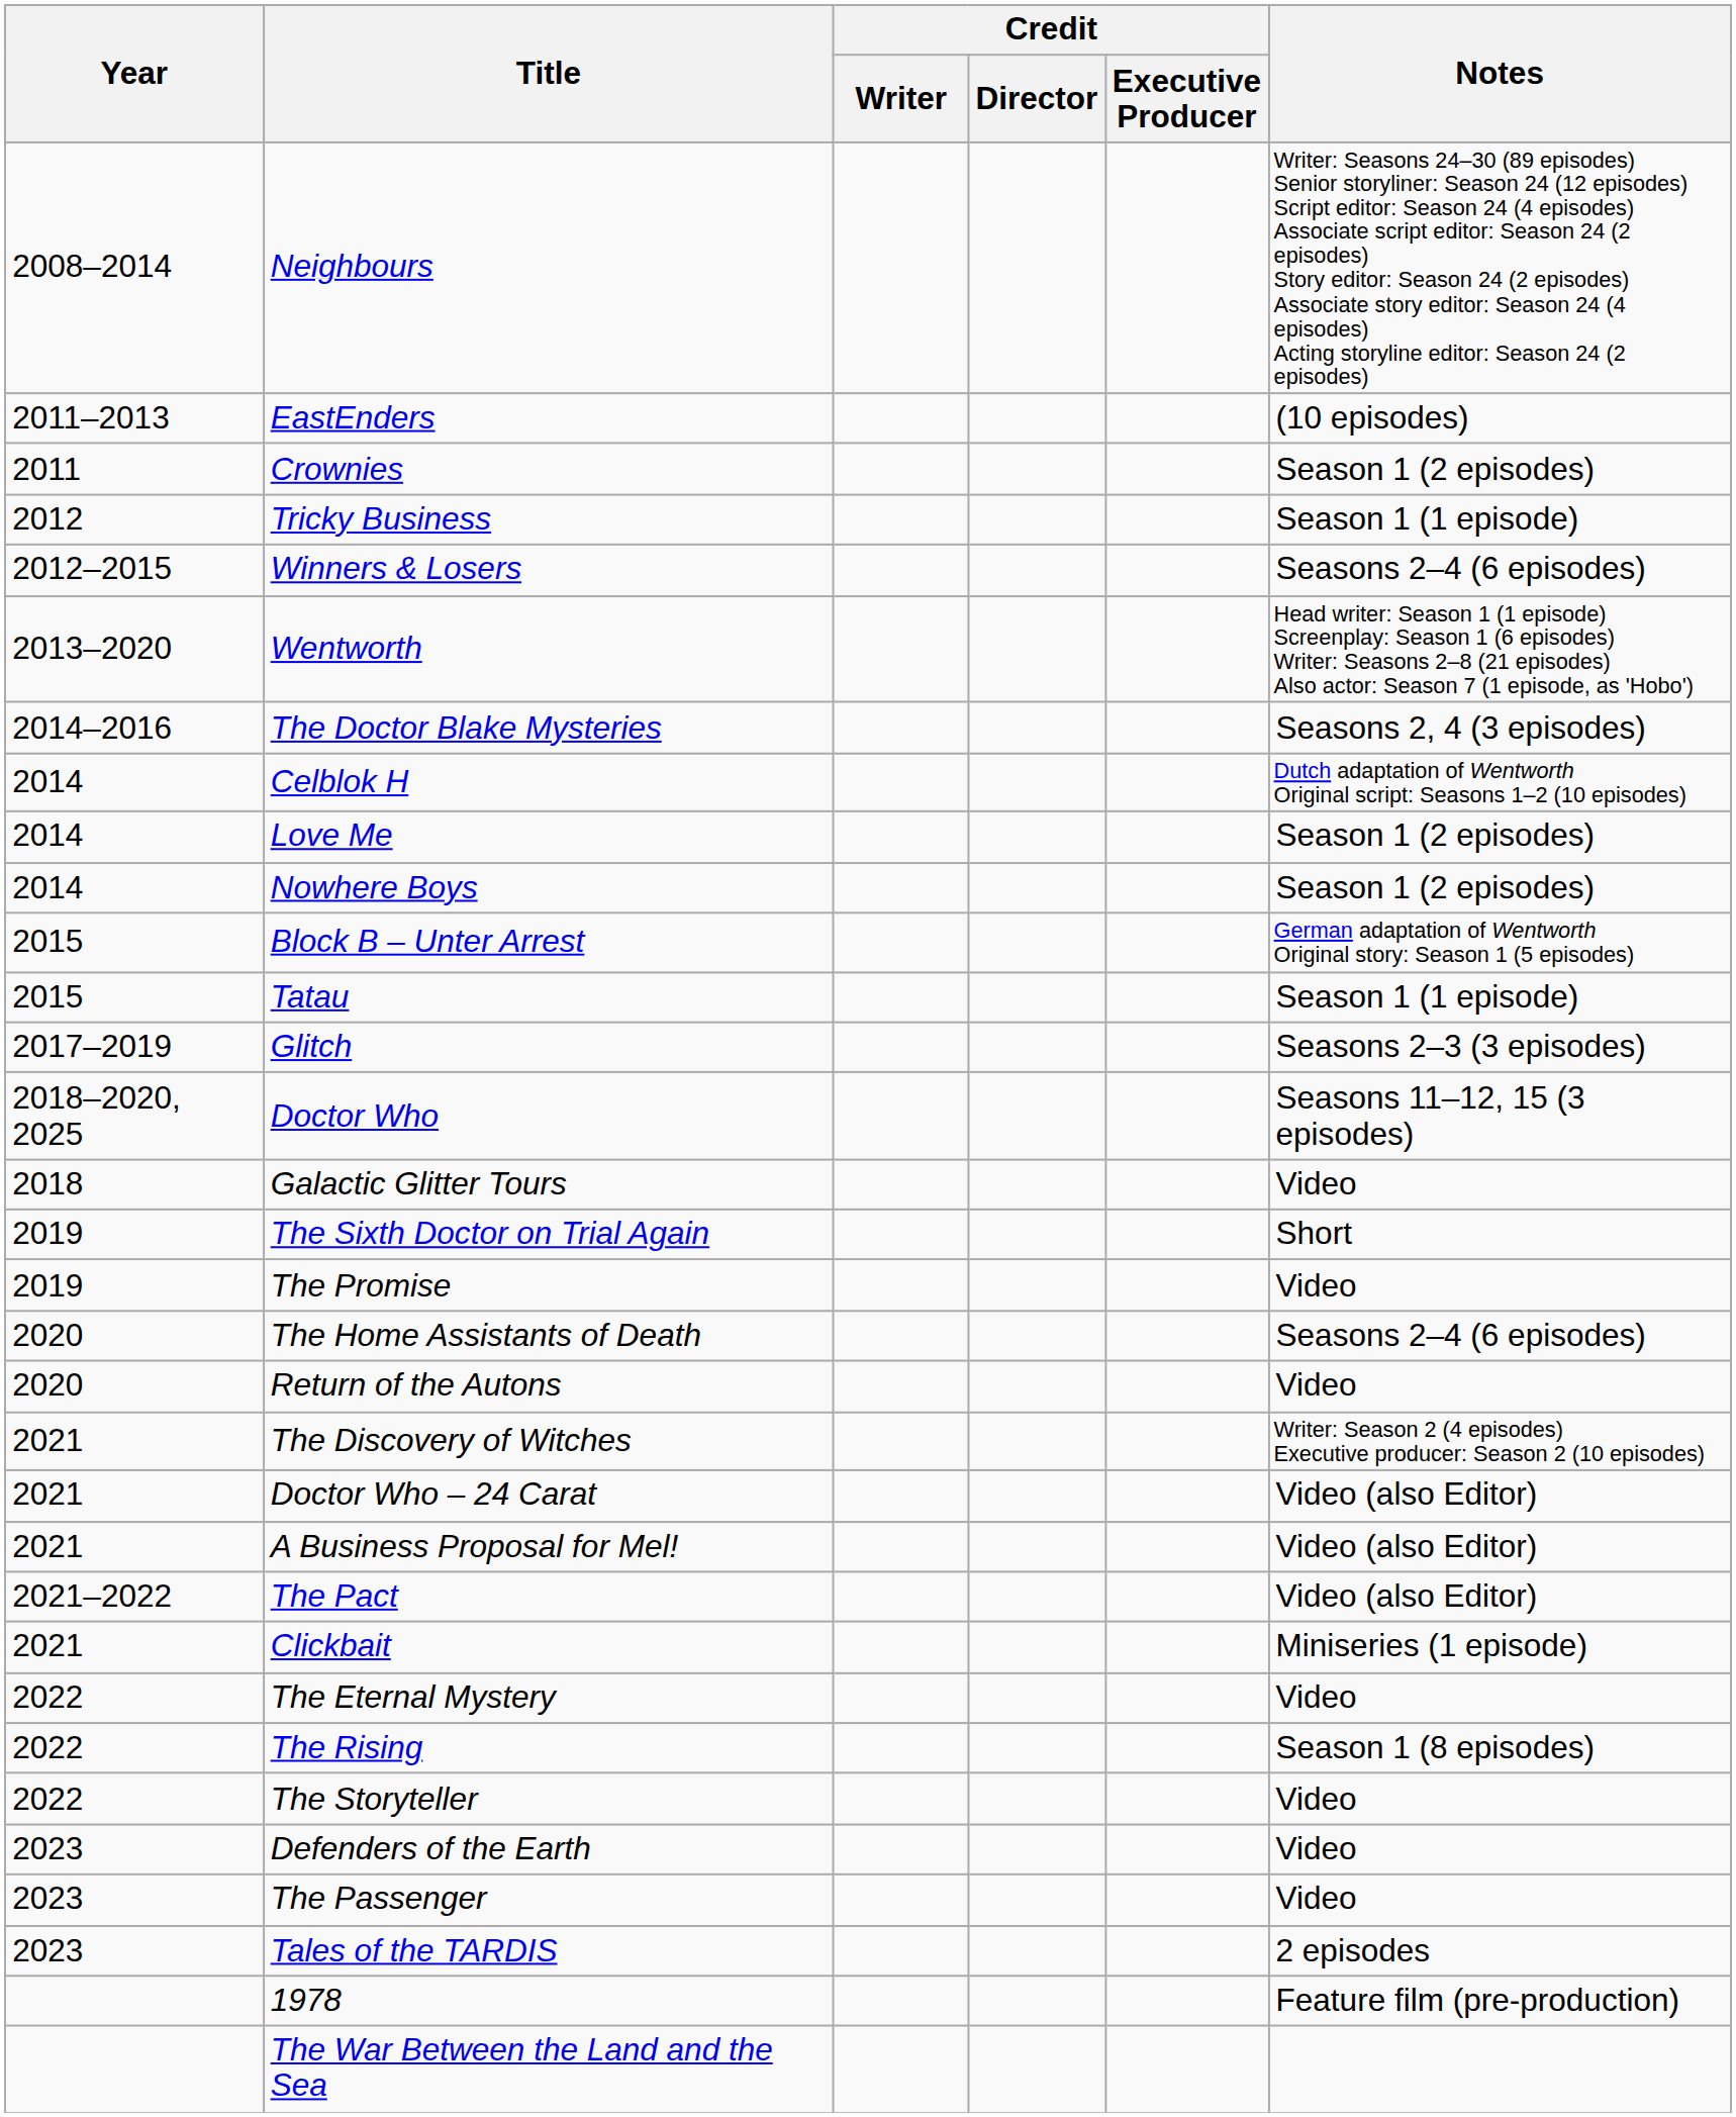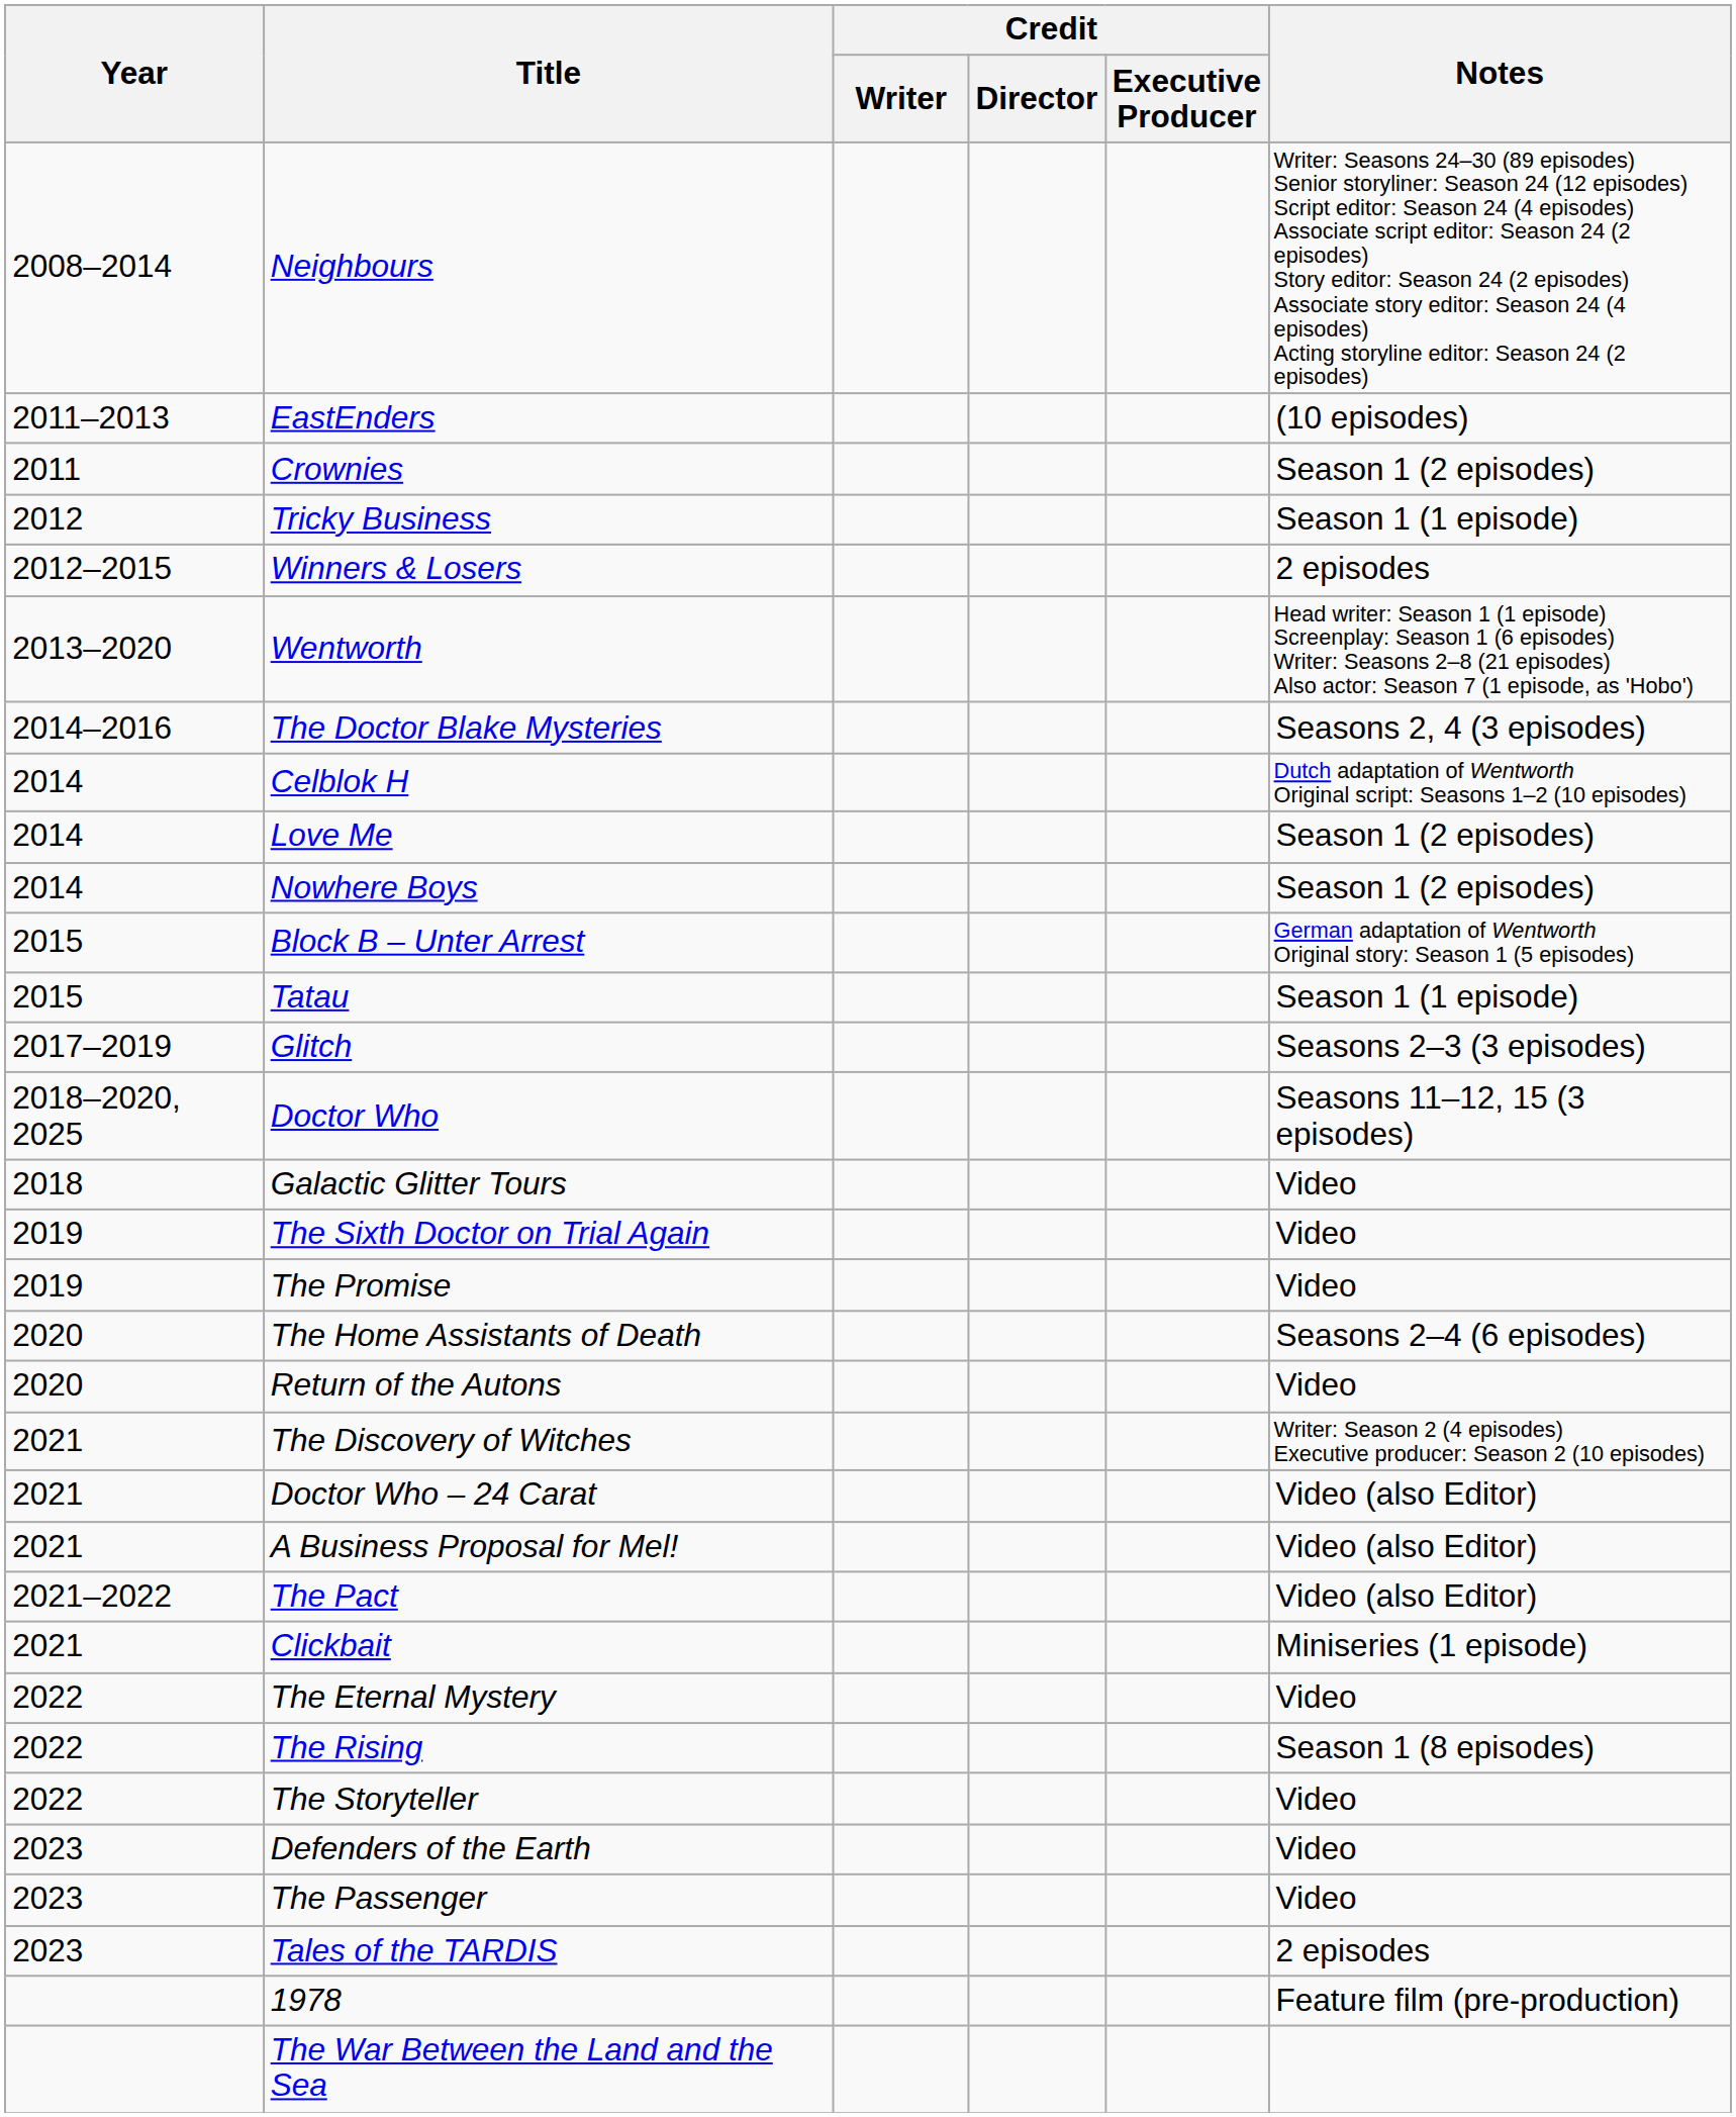Winners & Losers | Notes: Seasons 2–4 (6 episodes) -> 2 episodes
The Sixth Doctor on Trial Again | Notes: Short -> Video
